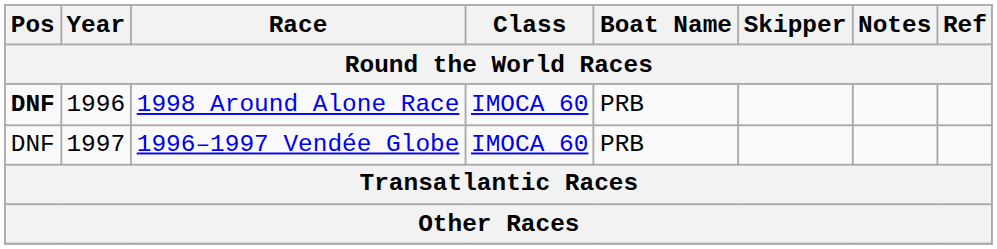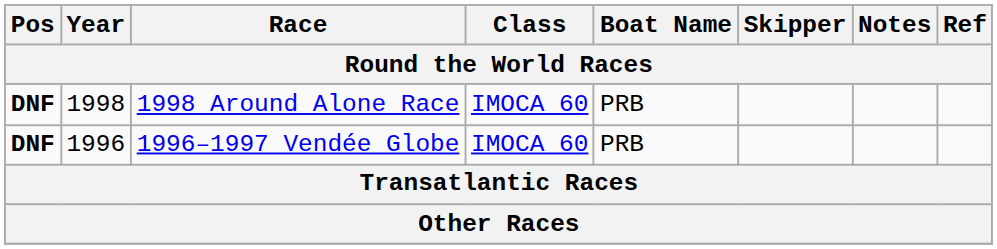1998 Around Alone Race | Year: 1996 -> 1998
1996–1997 Vendée Globe | Pos: normal -> bold
1996–1997 Vendée Globe | Year: 1997 -> 1996
